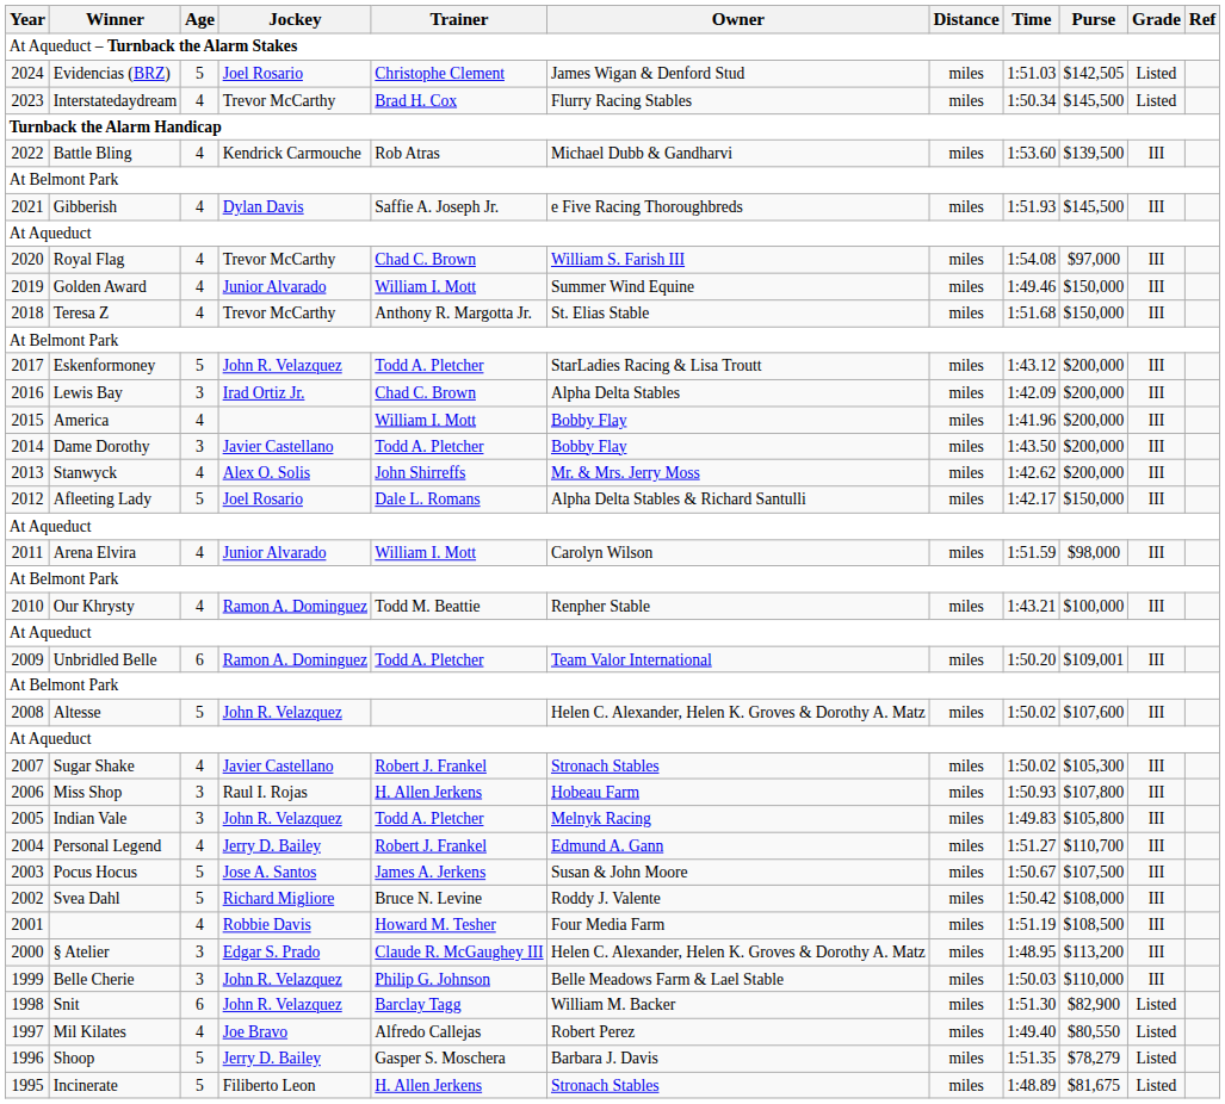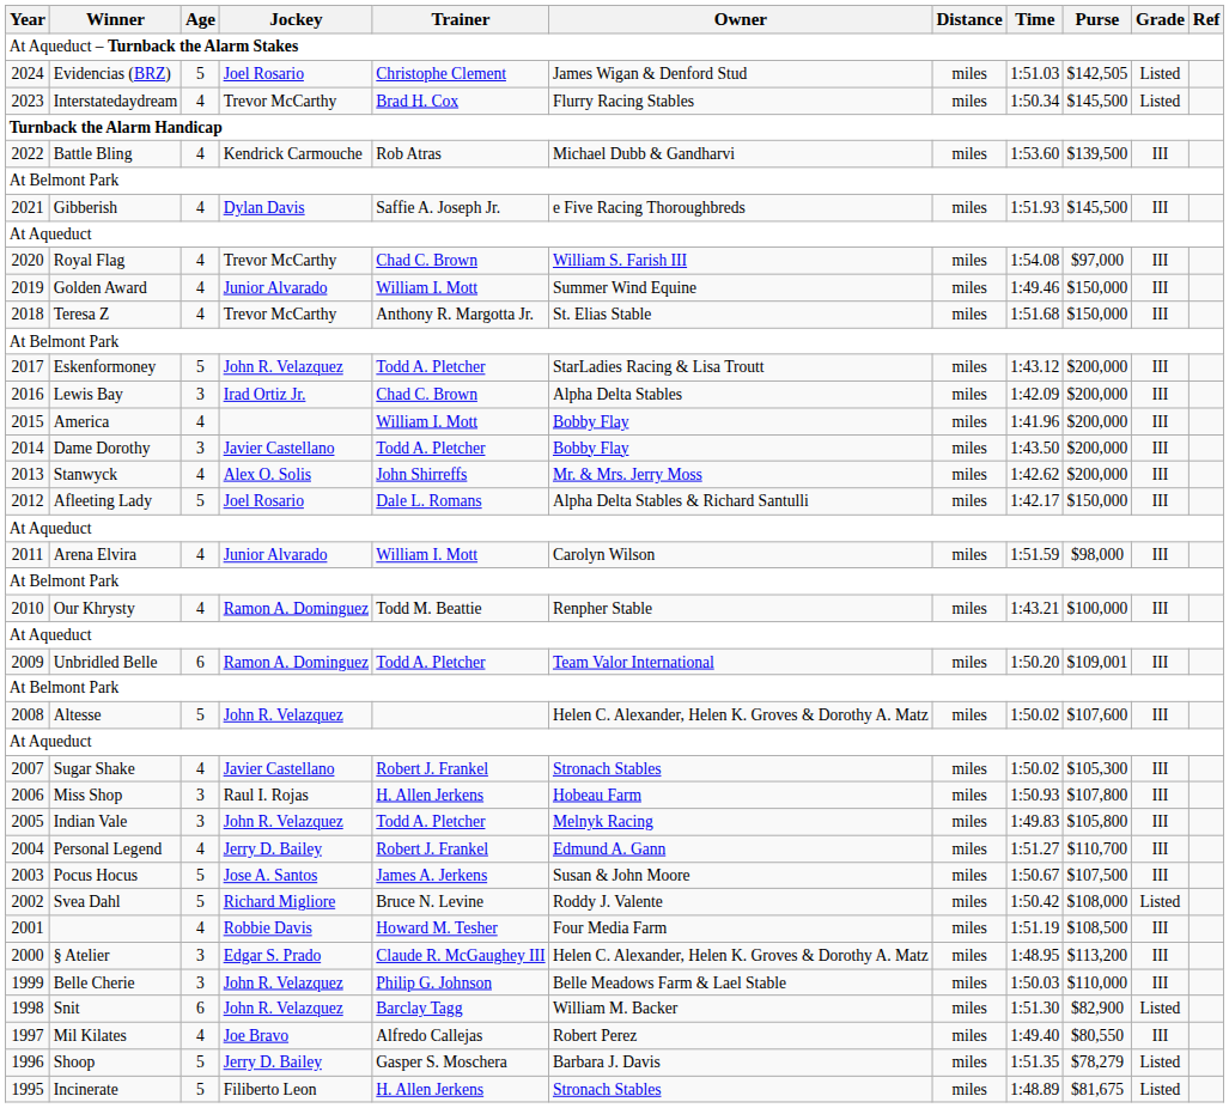2002 | Grade: III -> Listed
1997 | Grade: Listed -> III
